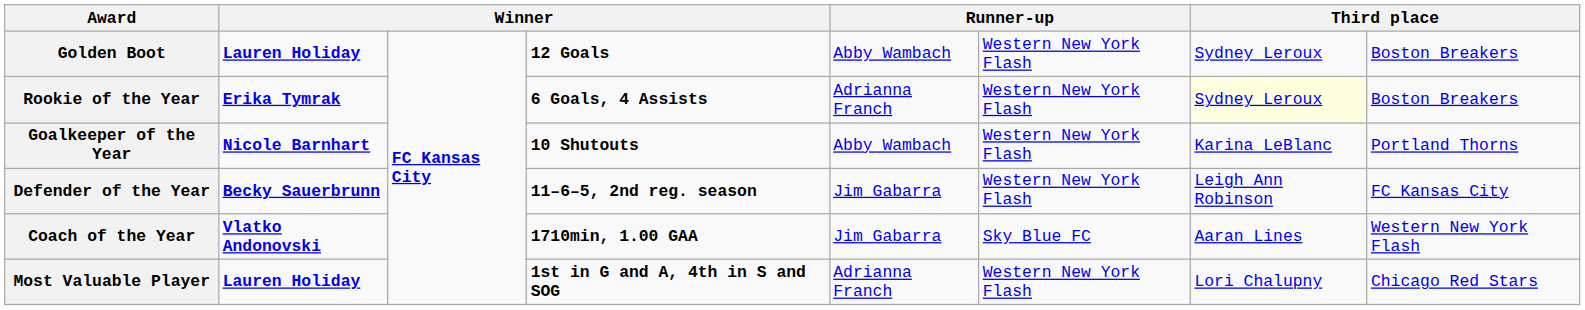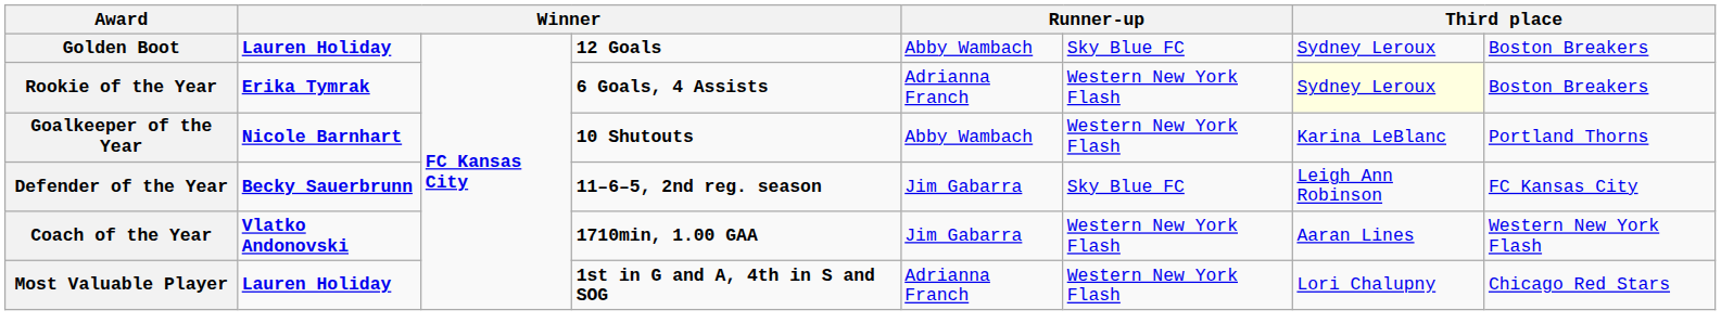Golden Boot | column 6: Western New York Flash -> Sky Blue FC
Defender of the Year | column 6: Western New York Flash -> Sky Blue FC
Coach of the Year | column 6: Sky Blue FC -> Western New York Flash
